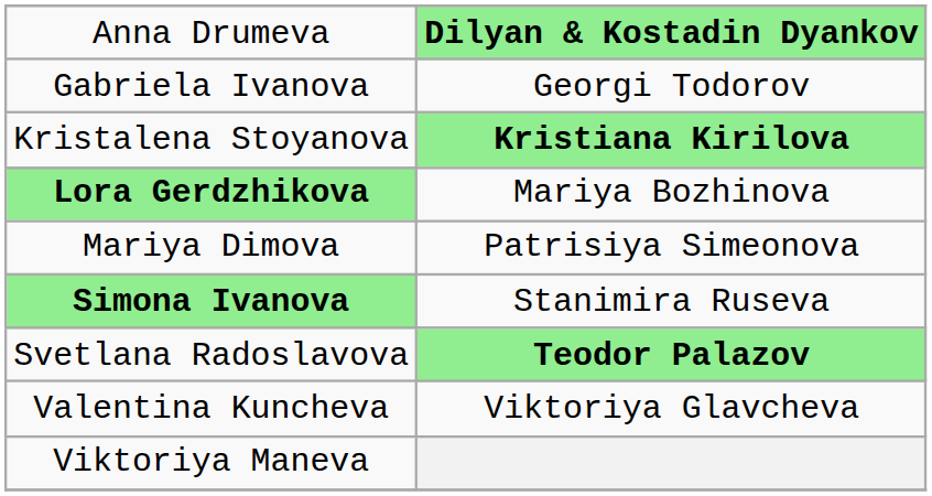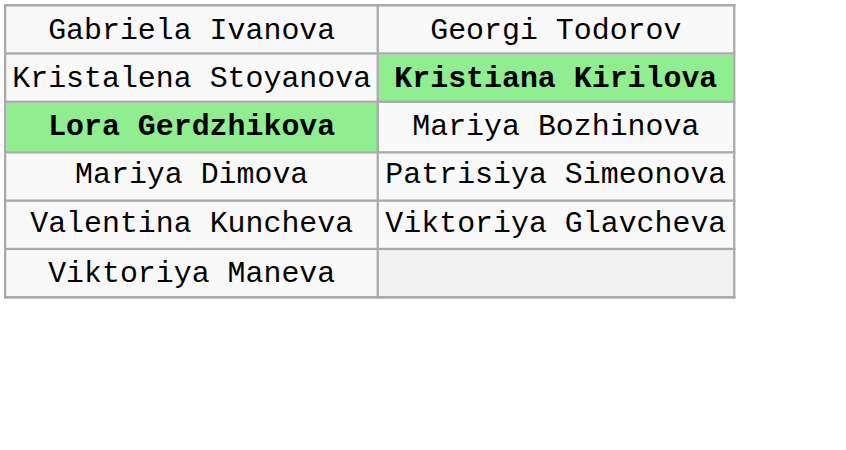- row: Anna Drumeva | Dilyan & Kostadin Dyankov
- row: Simona Ivanova | Stanimira Ruseva
- row: Svetlana Radoslavova | Teodor Palazov
